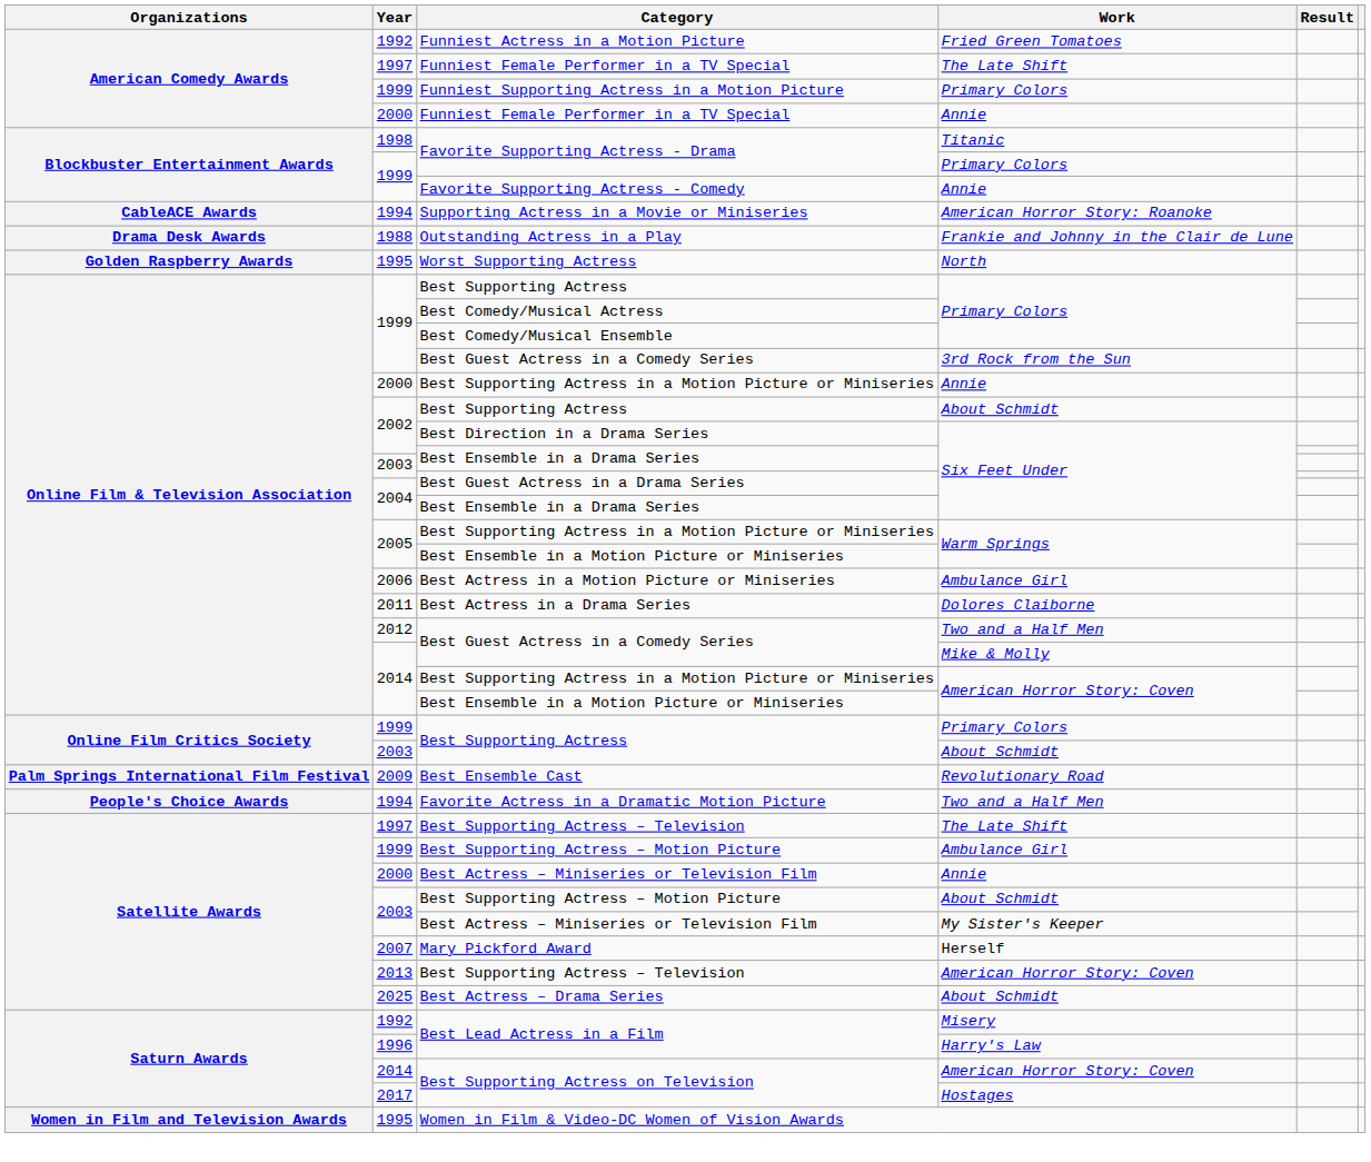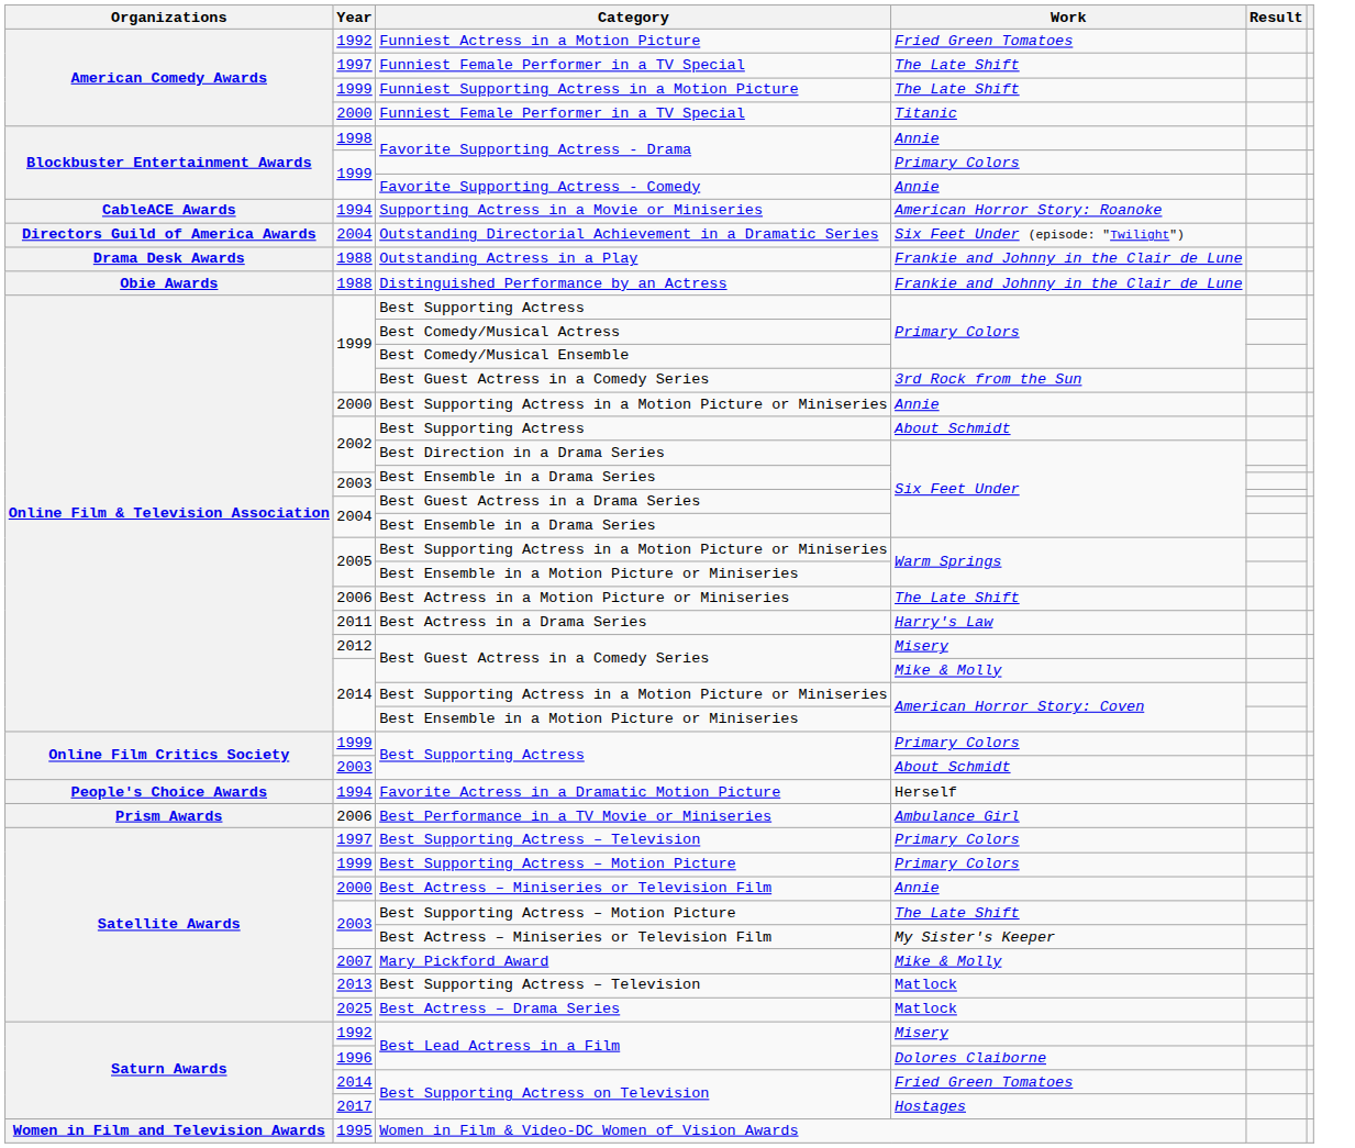Funniest Supporting Actress in a Motion Picture | Work: Primary Colors -> The Late Shift
2000 / Funniest Female Performer in a TV Special | Work: Annie -> Titanic
1998 / Favorite Supporting Actress - Drama | Work: Titanic -> Annie
+ row: Directors Guild of America Awards | 2004 | Outstanding Directorial Achievement in a Dramatic Series | Six Feet Under (episode: "Twilight")
- row: Golden Raspberry Awards | 1995 | Worst Supporting Actress | North
+ row: Obie Awards | 1988 | Distinguished Performance by an Actress | Frankie and Johnny in the Clair de Lune
Best Actress in a Motion Picture or Miniseries | Work: Ambulance Girl -> The Late Shift
Best Actress in a Drama Series | Work: Dolores Claiborne -> Harry's Law
2012 / Best Guest Actress in a Comedy Series | Work: Two and a Half Men -> Misery
- row: Palm Springs International Film Festival | 2009 | Best Ensemble Cast | Revolutionary Road
Favorite Actress in a Dramatic Motion Picture | Work: Two and a Half Men -> Herself
+ row: Prism Awards | 2006 | Best Performance in a TV Movie or Miniseries | Ambulance Girl
1997 / Best Supporting Actress – Television | Work: The Late Shift -> Primary Colors
1999 / Best Supporting Actress – Motion Picture | Work: Ambulance Girl -> Primary Colors
2003 / Best Supporting Actress – Motion Picture | Work: About Schmidt -> The Late Shift
Mary Pickford Award | Work: Herself -> Mike & Molly
2013 / Best Supporting Actress – Television | Work: American Horror Story: Coven -> Matlock
Best Actress – Drama Series | Work: About Schmidt -> Matlock
1996 / Best Lead Actress in a Film | Work: Harry's Law -> Dolores Claiborne
2014 / Best Supporting Actress on Television | Work: American Horror Story: Coven -> Fried Green Tomatoes
